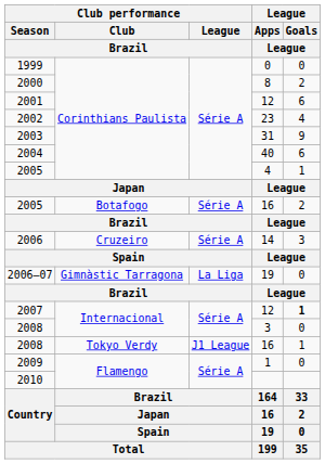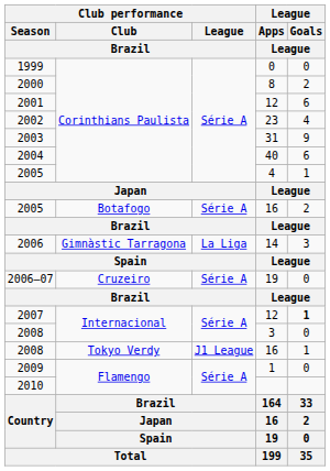2006 | Club performance / Club / Brazil: Cruzeiro -> Gimnàstic Tarragona
2006 | Club performance / League / Brazil: Série A -> La Liga
2006–07 | Club performance / Club / Brazil: Gimnàstic Tarragona -> Cruzeiro
2006–07 | Club performance / League / Brazil: La Liga -> Série A
